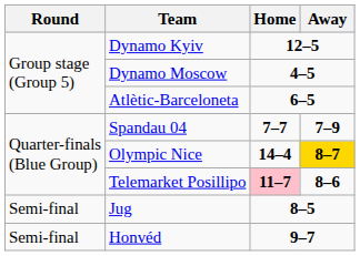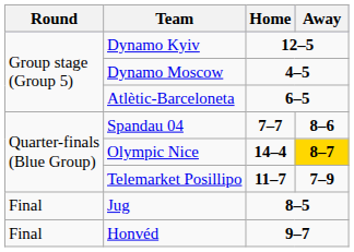Spandau 04 | Away: 7–9 -> 8–6
Telemarket Posillipo | Home: pink background -> no background
Telemarket Posillipo | Away: 8–6 -> 7–9
Jug | Round: Semi-final -> Final
Honvéd | Round: Semi-final -> Final
